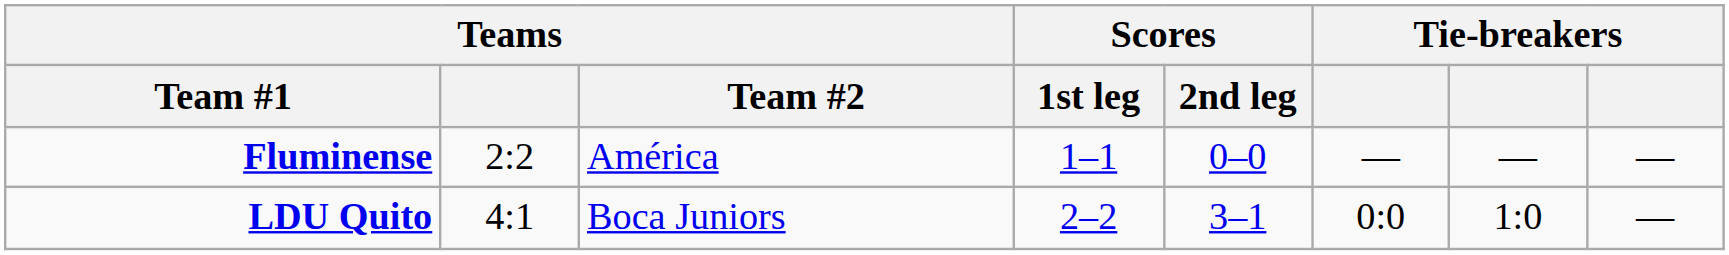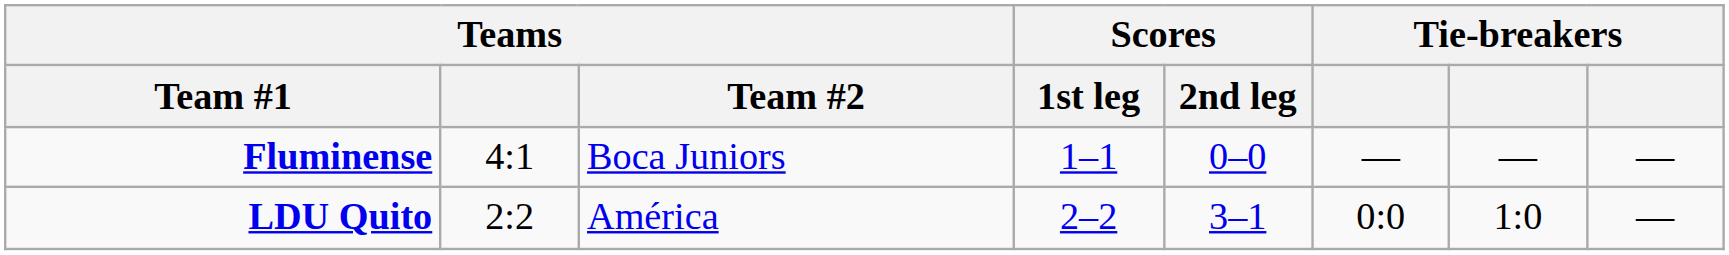Fluminense | Teams: 2:2 -> 4:1
Fluminense | Teams / Team #2: América -> Boca Juniors
LDU Quito | Teams: 4:1 -> 2:2
LDU Quito | Teams / Team #2: Boca Juniors -> América
